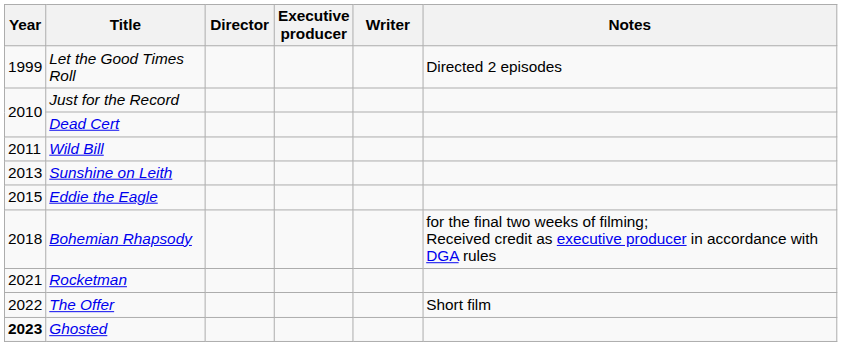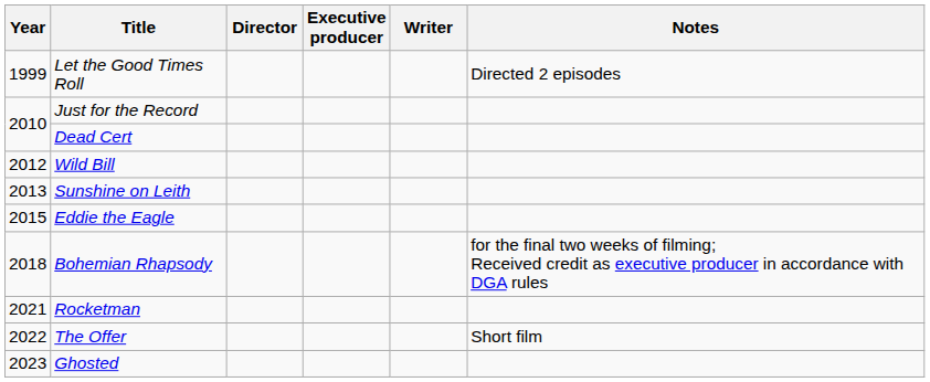Wild Bill | Year: 2011 -> 2012
Ghosted | Year: bold -> normal
